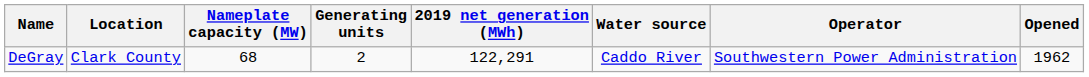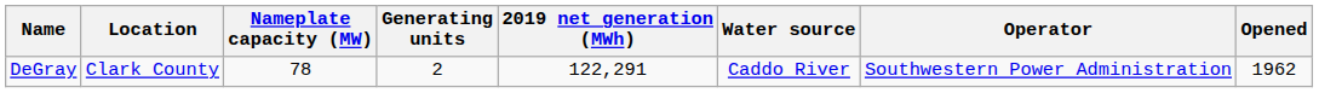DeGray | Nameplate capacity (MW): 68 -> 78
